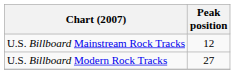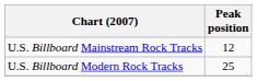U.S. Billboard Modern Rock Tracks | Peak position: 27 -> 25
